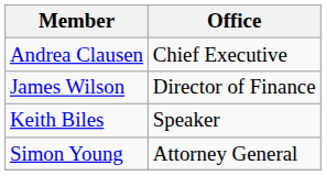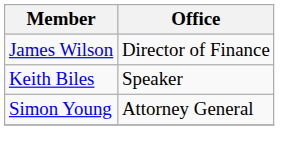- row: Andrea Clausen | Chief Executive
